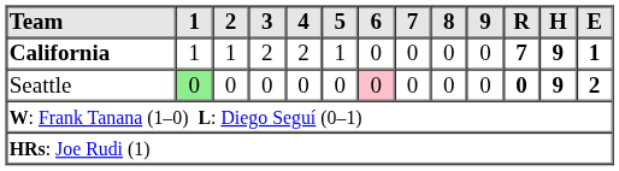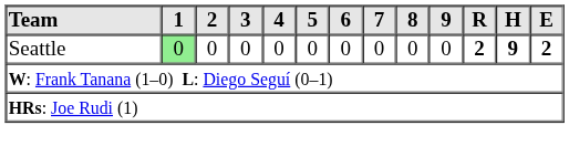- row: California | 1 | 1 | 2 | 2 | 1 | 0 | 0 | 0 | 0 | 7 | 9 | 1
Seattle | 6: pink background -> no background
Seattle | R: 0 -> 2
